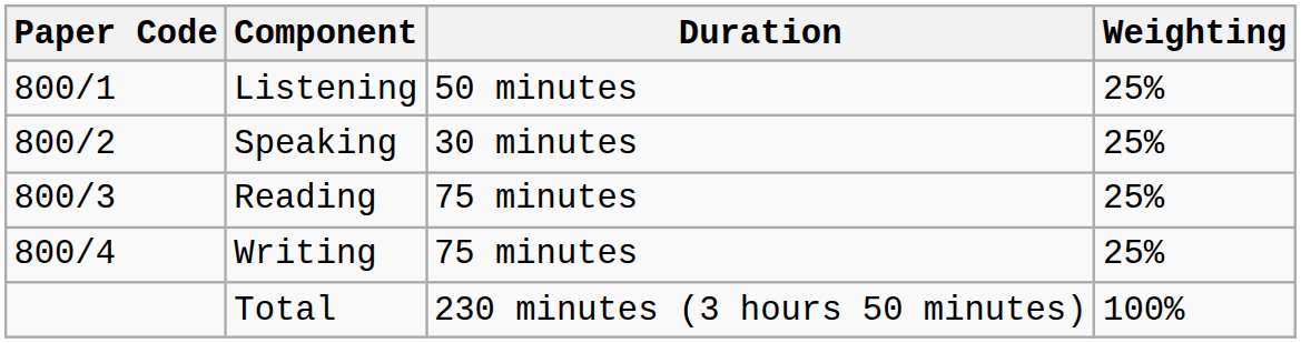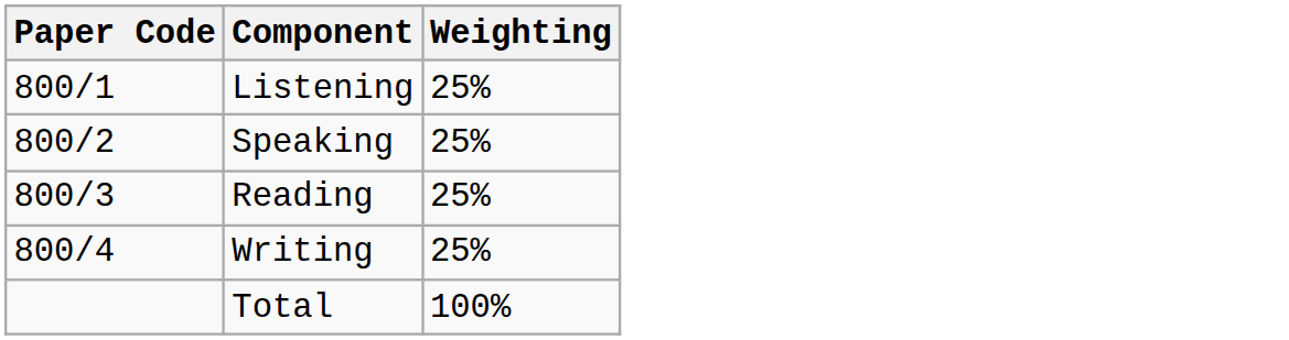- column: Duration | 50 minutes | 30 minutes | 75 minutes | 75 minutes | 230 minutes (3 hours 50 minutes)
